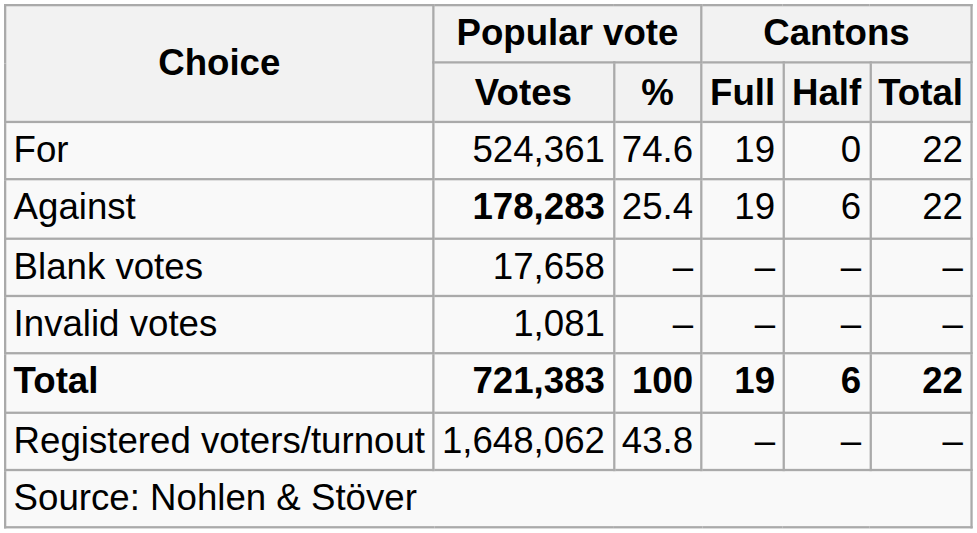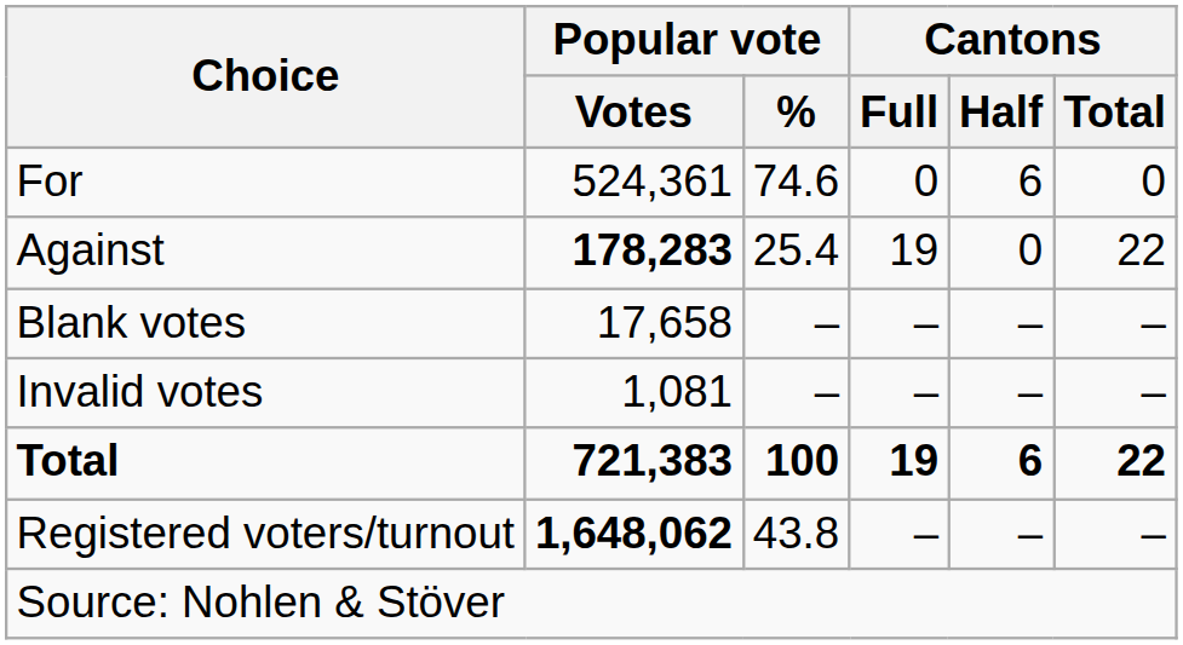For | Cantons / Full: 19 -> 0
For | Cantons / Half: 0 -> 6
For | Cantons / Total: 22 -> 0
Against | Cantons / Half: 6 -> 0
Registered voters/turnout | Popular vote / Votes: normal -> bold
